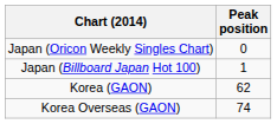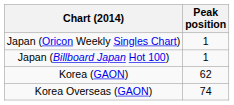Japan (Oricon Weekly Singles Chart) | Peak position: 0 -> 1
